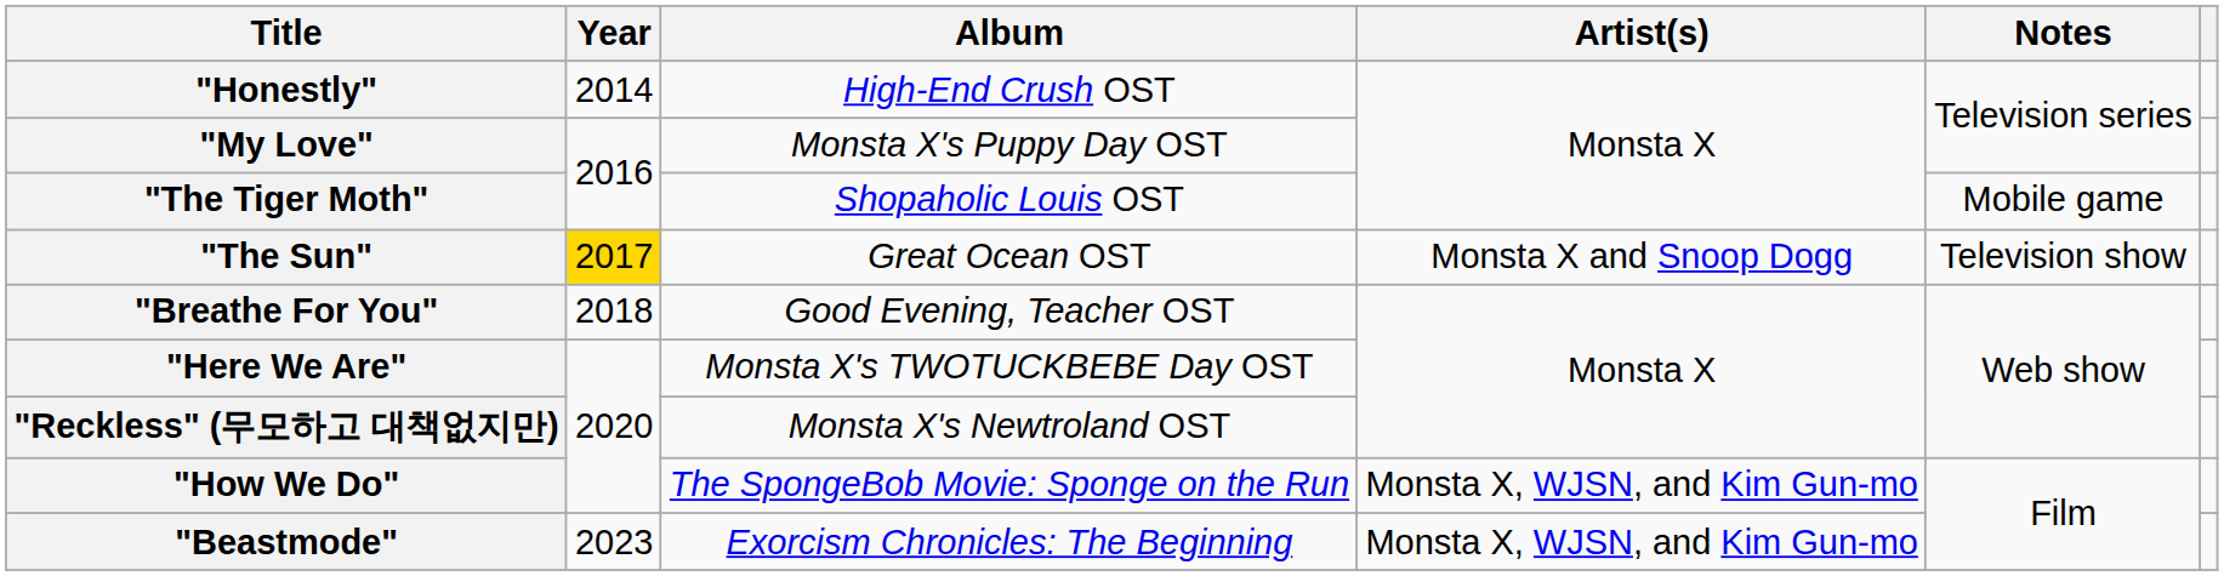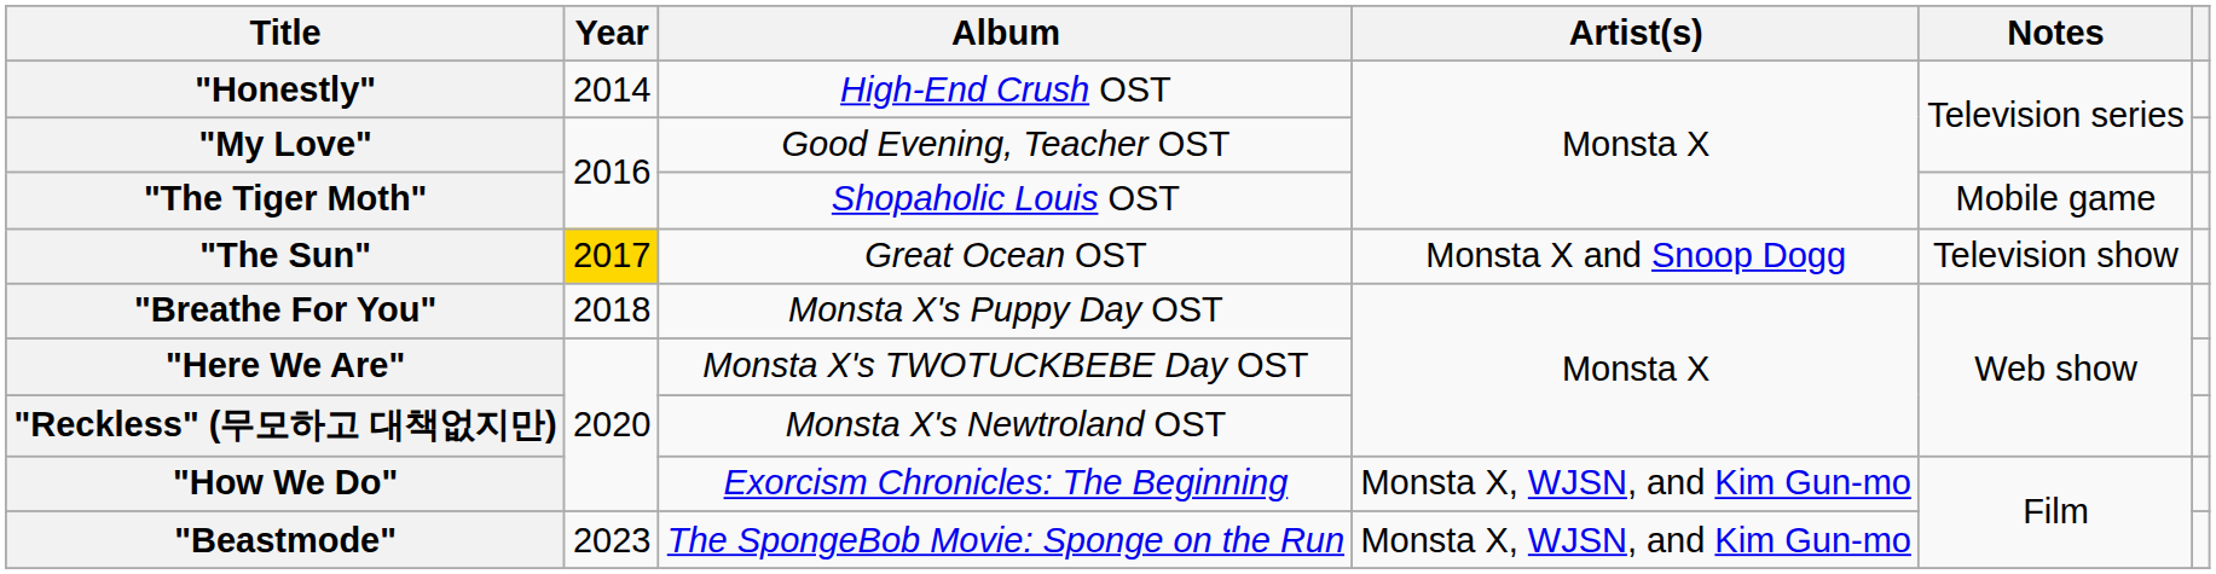"My Love" | Album: Monsta X's Puppy Day OST -> Good Evening, Teacher OST
"Breathe For You" | Album: Good Evening, Teacher OST -> Monsta X's Puppy Day OST
"How We Do" | Album: The SpongeBob Movie: Sponge on the Run -> Exorcism Chronicles: The Beginning
"Beastmode" | Album: Exorcism Chronicles: The Beginning -> The SpongeBob Movie: Sponge on the Run
